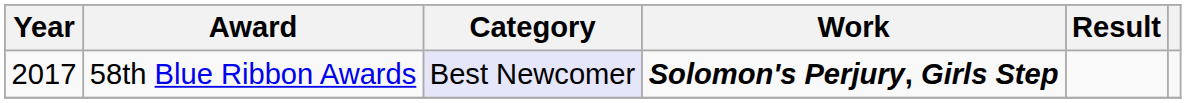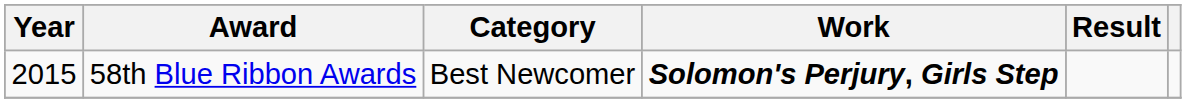58th Blue Ribbon Awards | Year: 2017 -> 2015
58th Blue Ribbon Awards | Category: lavender background -> no background
